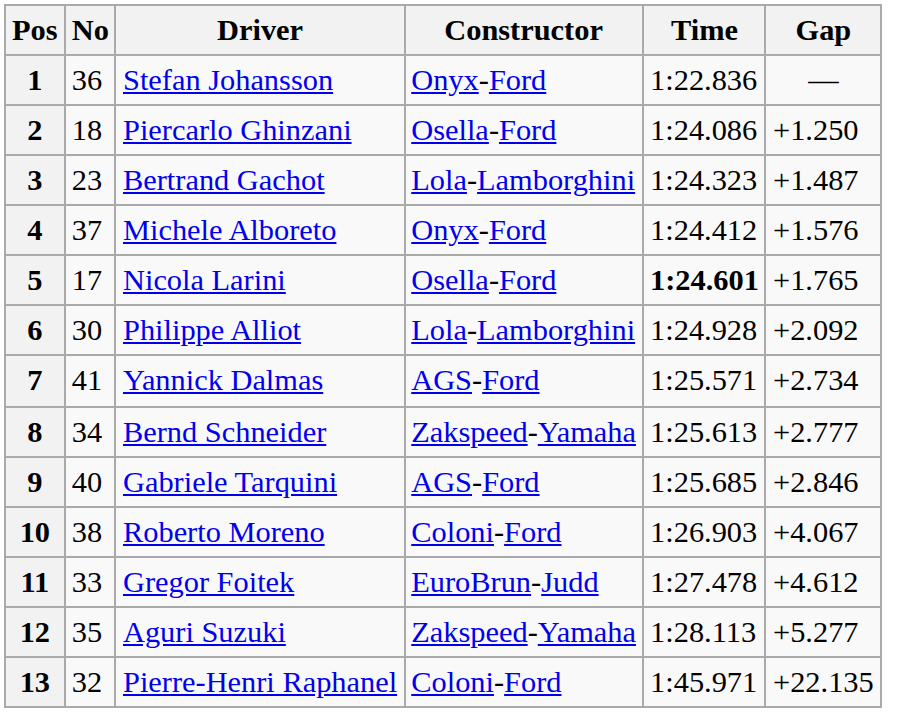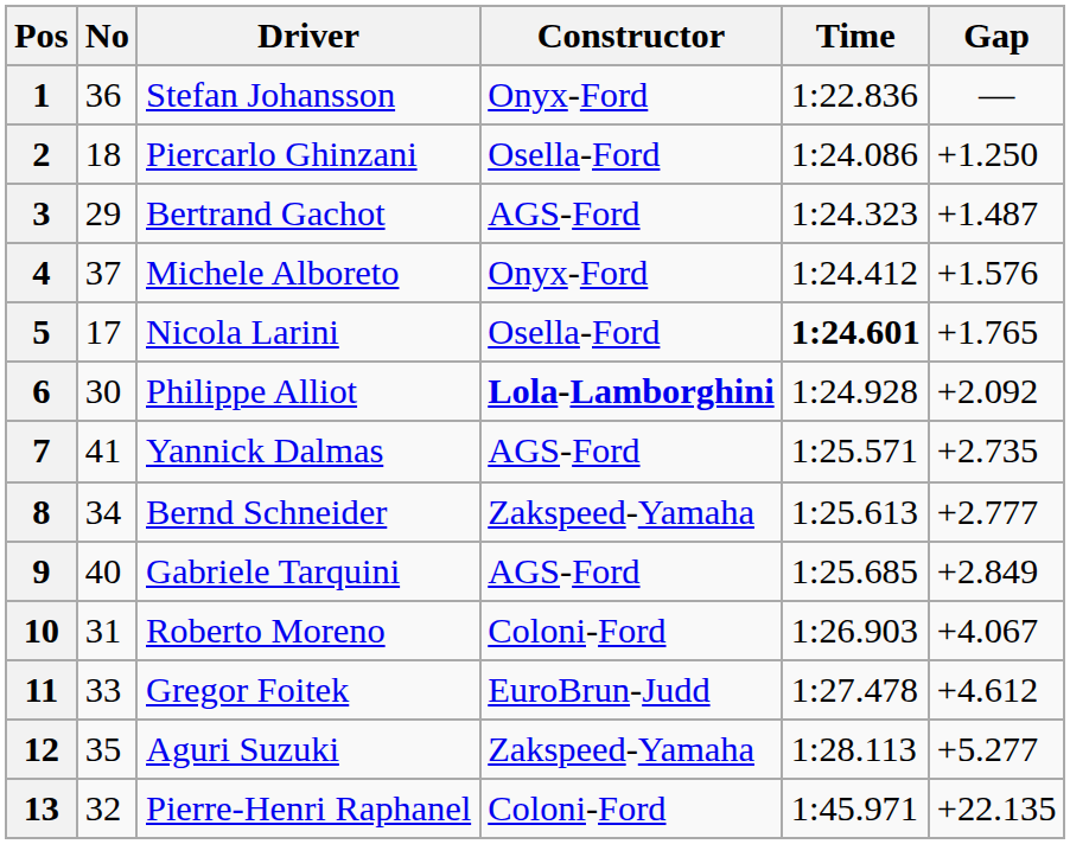3 | No: 23 -> 29
3 | Constructor: Lola-Lamborghini -> AGS-Ford
6 | Constructor: normal -> bold
7 | Gap: +2.734 -> +2.735
9 | Gap: +2.846 -> +2.849
10 | No: 38 -> 31
